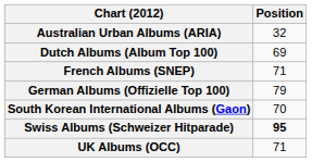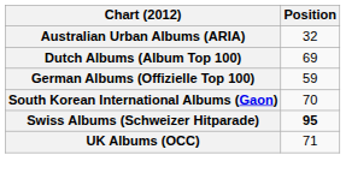- row: French Albums (SNEP) | 71
German Albums (Offizielle Top 100) | Position: 79 -> 59
